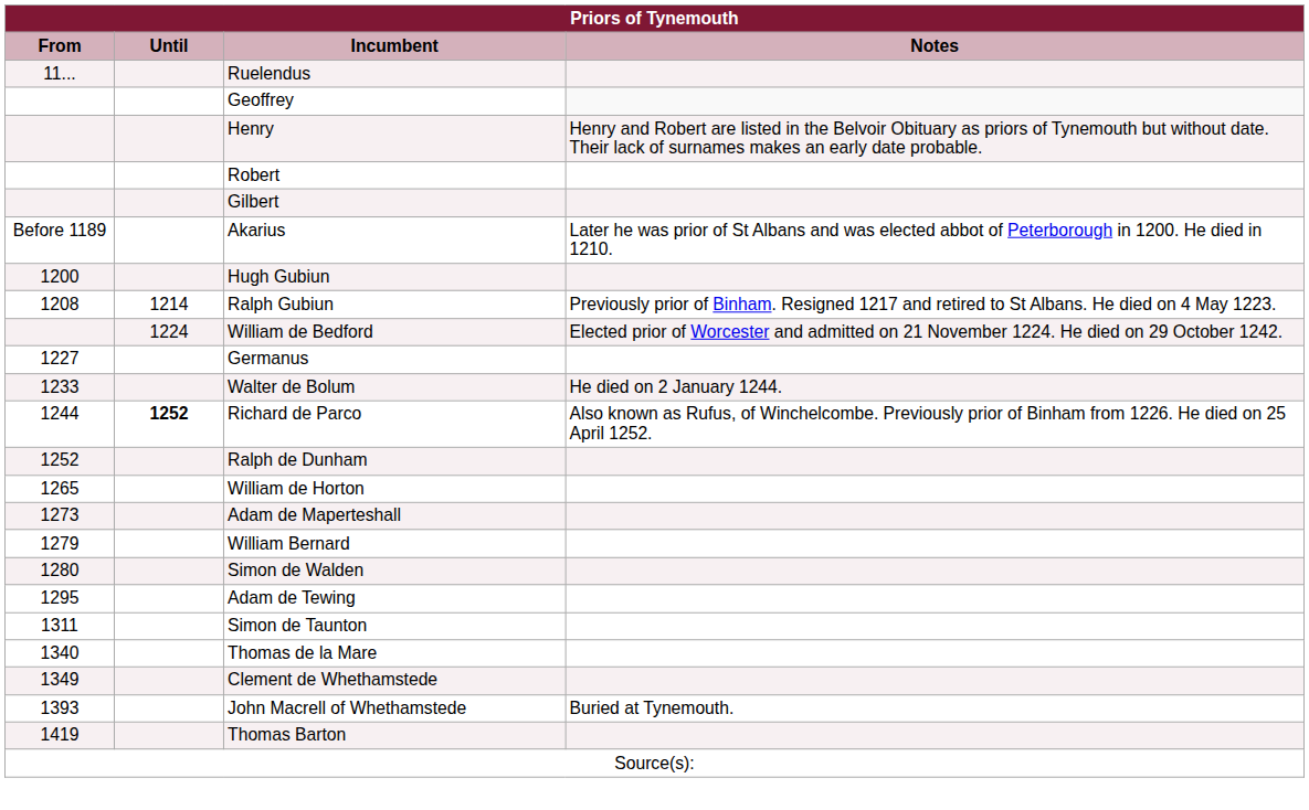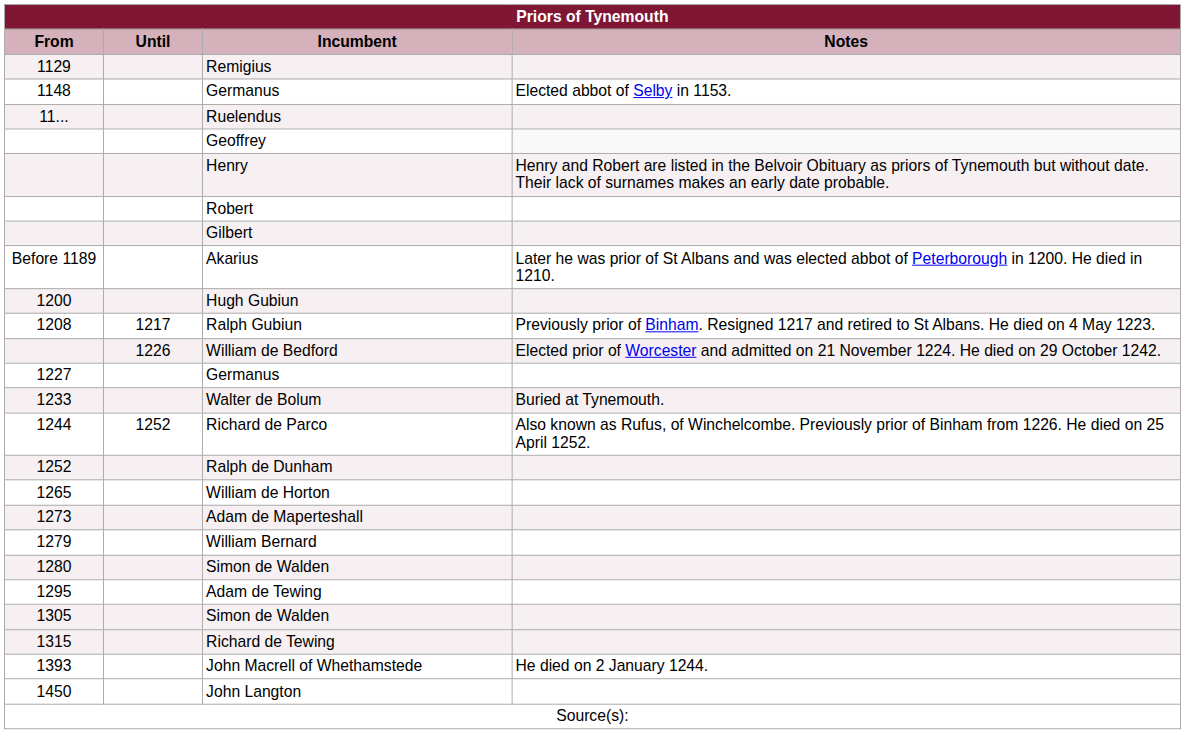+ row: 1129 | Remigius
+ row: 1148 | Germanus | Elected abbot of Selby in 1153.
Ralph Gubiun | Until: 1214 -> 1217
William de Bedford | Until: 1224 -> 1226
Walter de Bolum | Notes: He died on 2 January 1244. -> Buried at Tynemouth.
Richard de Parco | Until: bold -> normal
+ row: 1305 | Simon de Walden
- row: 1311 | Simon de Taunton
+ row: 1315 | Richard de Tewing
- row: 1340 | Thomas de la Mare
- row: 1349 | Clement de Whethamstede
John Macrell of Whethamstede | Notes: Buried at Tynemouth. -> He died on 2 January 1244.
- row: 1419 | Thomas Barton
+ row: 1450 | John Langton
